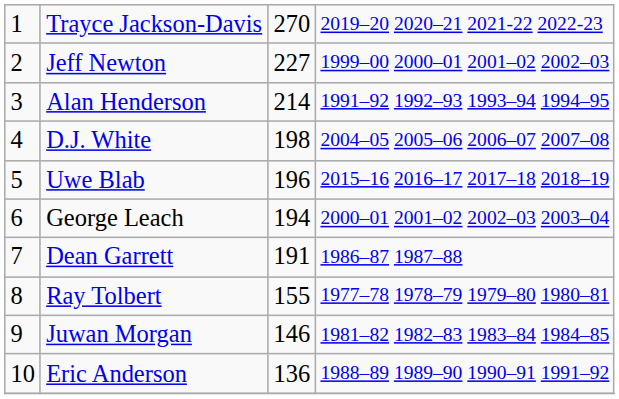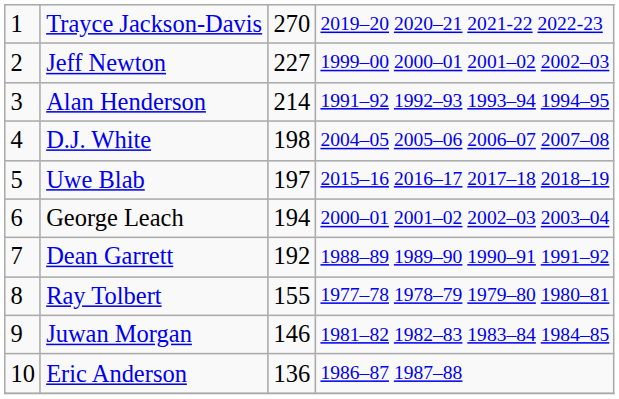Uwe Blab | column 3: 196 -> 197
Dean Garrett | column 3: 191 -> 192
Dean Garrett | column 4: 1986–87 1987–88 -> 1988–89 1989–90 1990–91 1991–92
Eric Anderson | column 4: 1988–89 1989–90 1990–91 1991–92 -> 1986–87 1987–88
